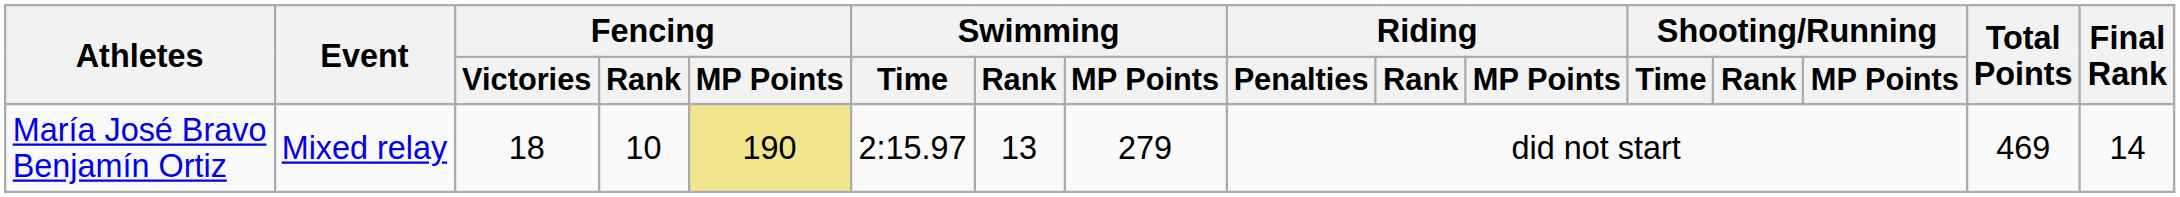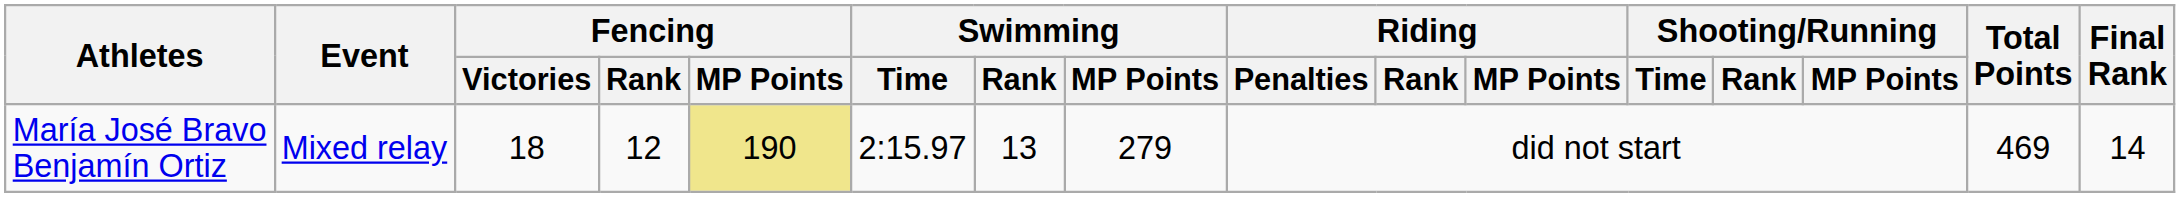María José Bravo Benjamín Ortiz | Fencing / Rank: 10 -> 12
